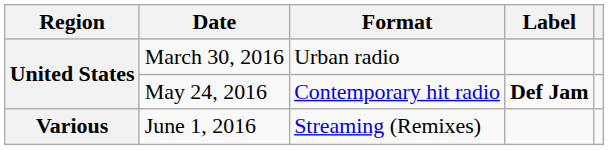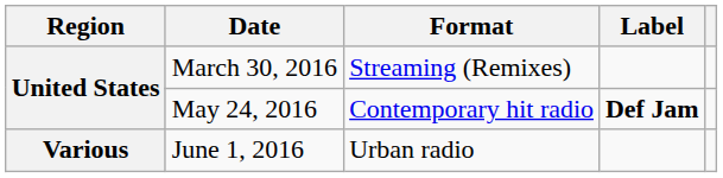March 30, 2016 | Format: Urban radio -> Streaming (Remixes)
June 1, 2016 | Format: Streaming (Remixes) -> Urban radio
